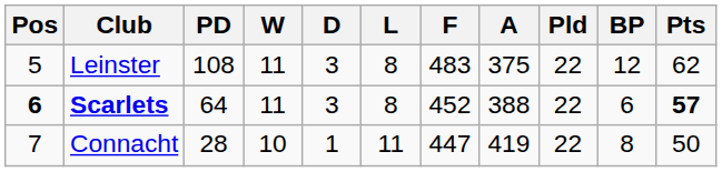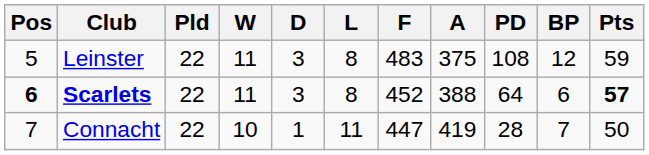columns swapped: Pld <-> PD
Leinster | Pts: 62 -> 59
Connacht | BP: 8 -> 7
